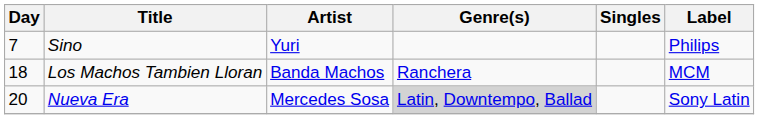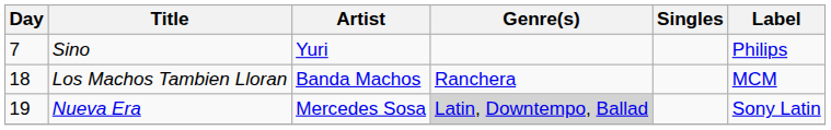Nueva Era | Day: 20 -> 19
